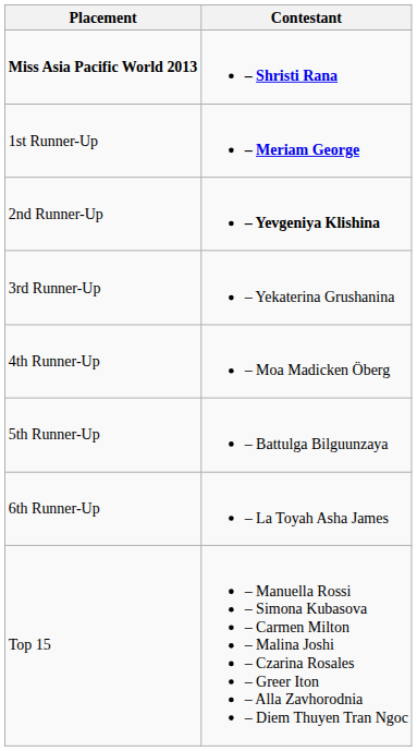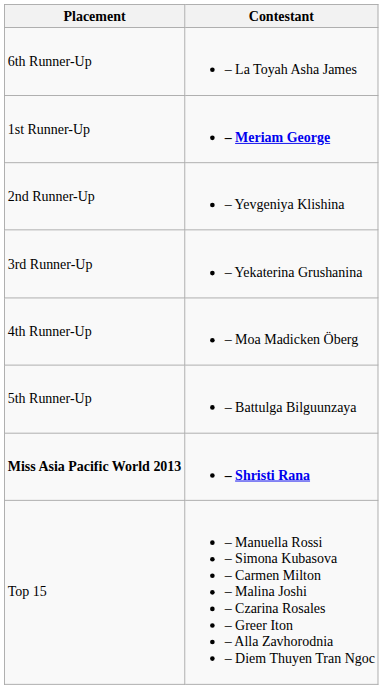rows swapped: Miss Asia Pacific World 2013 <-> 6th Runner-Up
2nd Runner-Up | Contestant: bold -> normal
